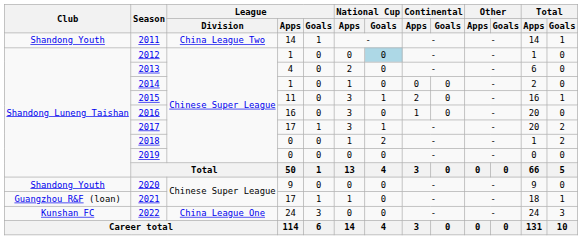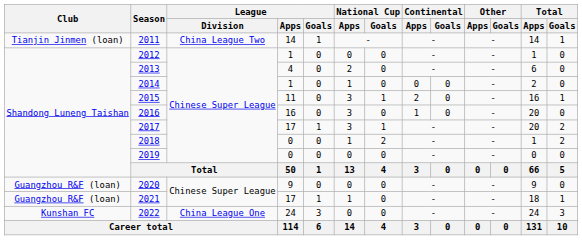2011 | Club: Shandong Youth -> Tianjin Jinmen (loan)
2012 | National Cup / Goals: lightblue background -> no background
2020 | Club: Shandong Youth -> Guangzhou R&F (loan)
